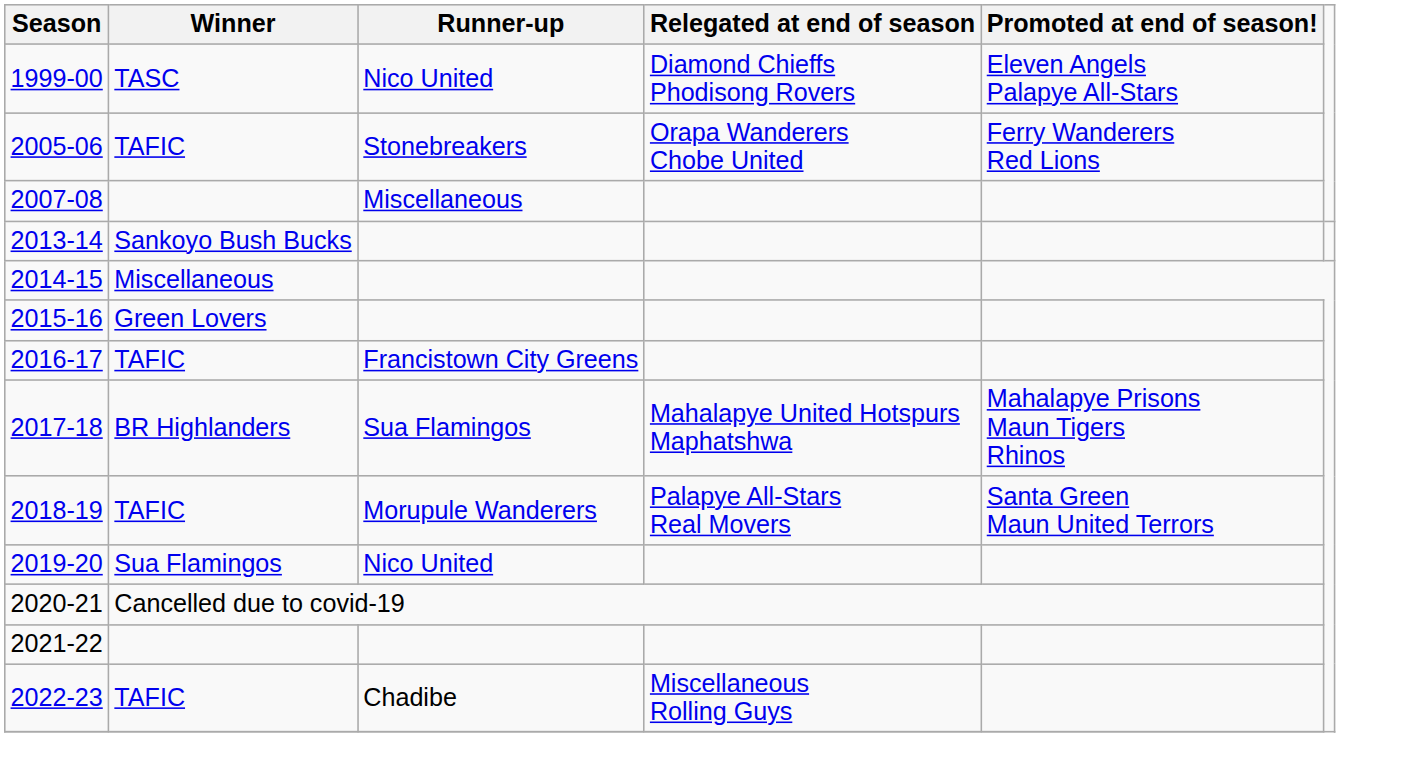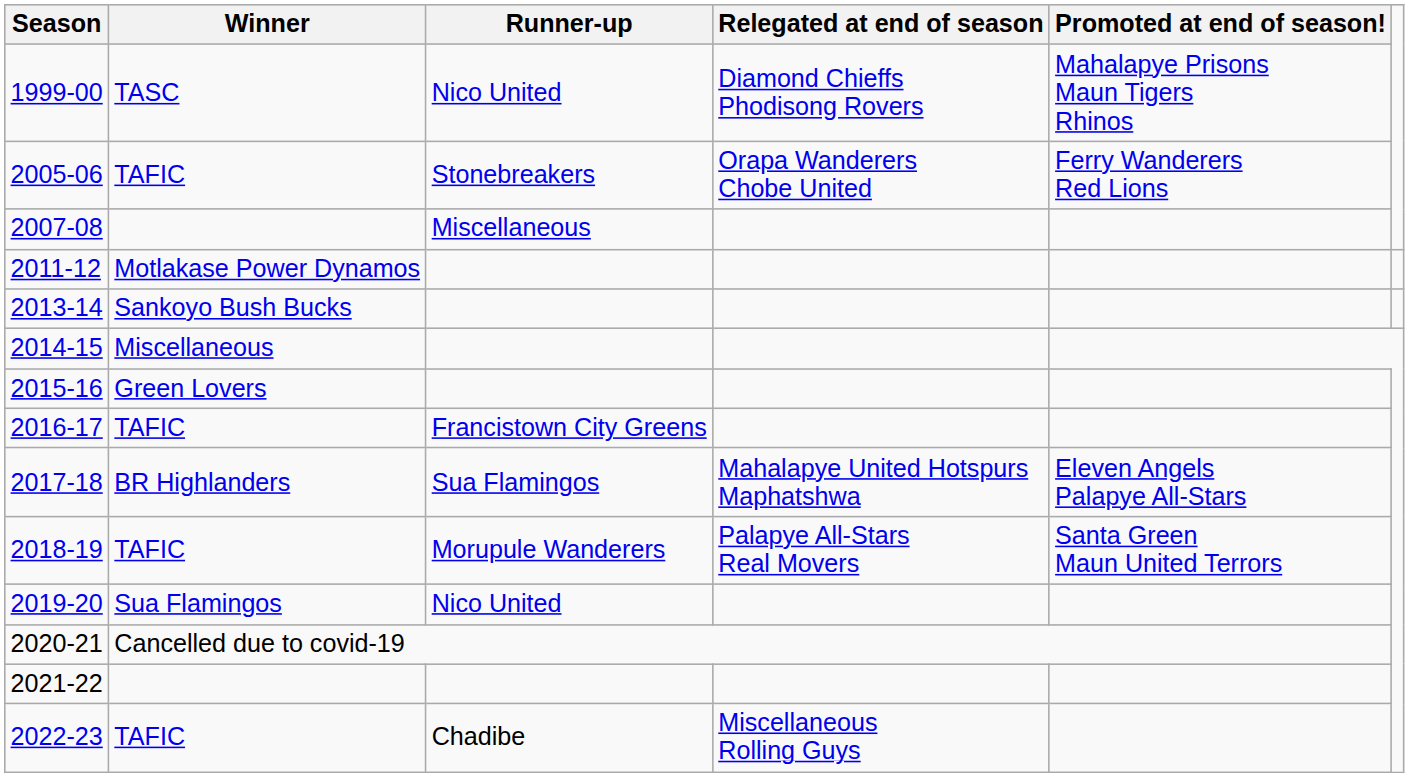1999-00 | Promoted at end of season!: Eleven Angels Palapye All-Stars -> Mahalapye Prisons Maun Tigers Rhinos
+ row: 2011-12 | Motlakase Power Dynamos
2017-18 | Promoted at end of season!: Mahalapye Prisons Maun Tigers Rhinos -> Eleven Angels Palapye All-Stars
